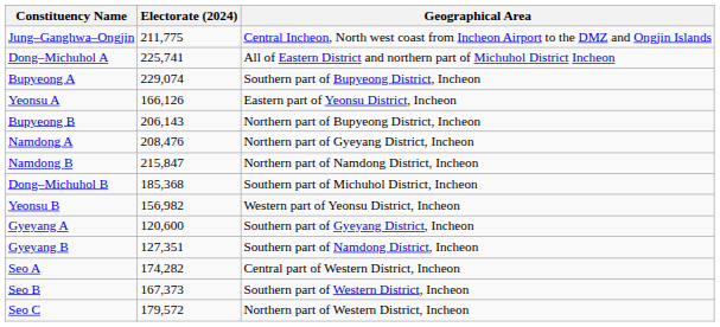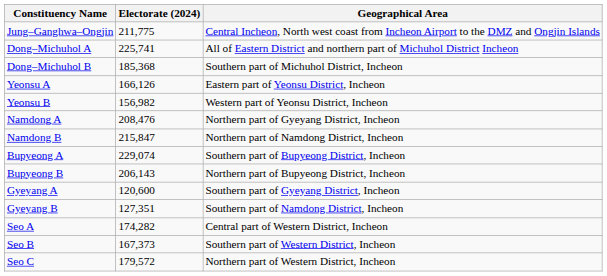rows swapped: Dong–Michuhol B <-> Bupyeong A
rows swapped: Yeonsu B <-> Bupyeong B
